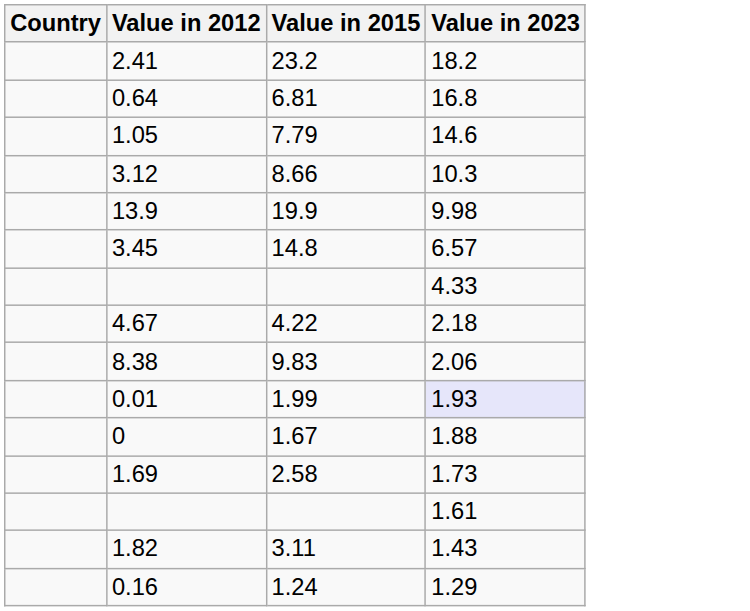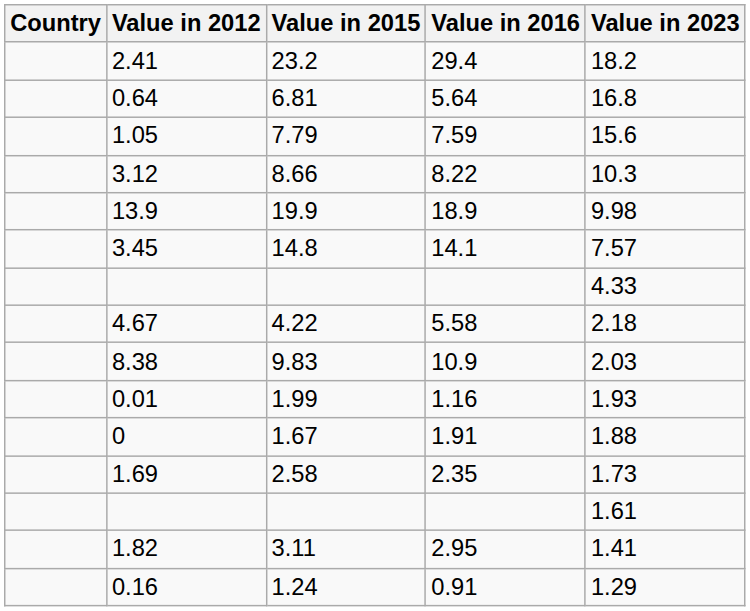+ column: Value in 2016 | 29.4 | 5.64 | 7.59 | 8.22 | 18.9 | 14.1 | 5.58 | 10.9 | 1.16 | 1.91 | 2.35 | 2.95 | 0.91
1.05 | Value in 2023: 14.6 -> 15.6
3.45 | Value in 2023: 6.57 -> 7.57
8.38 | Value in 2023: 2.06 -> 2.03
0.01 | Value in 2023: lavender background -> no background
1.82 | Value in 2023: 1.43 -> 1.41
